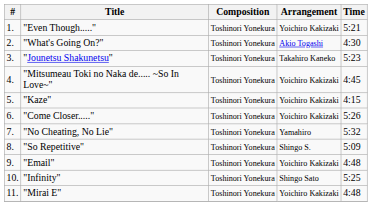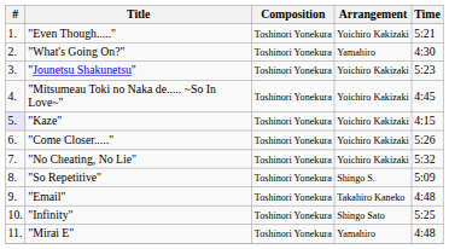"What's Going On?" | Arrangement: Akio Togashi -> Yamahiro
"Jounetsu Shakunetsu" | Arrangement: Takahiro Kaneko -> Yoichiro Kakizaki
"Kaze" | #: no background -> lavender background
"No Cheating, No Lie" | Arrangement: Yamahiro -> Yoichiro Kakizaki
"Email" | Arrangement: Yoichiro Kakizaki -> Takahiro Kaneko
"Mirai E" | Arrangement: Yoichiro Kakizaki -> Yamahiro
